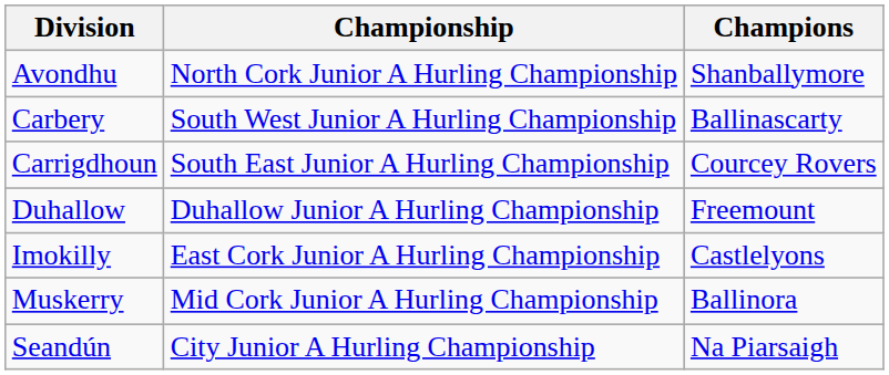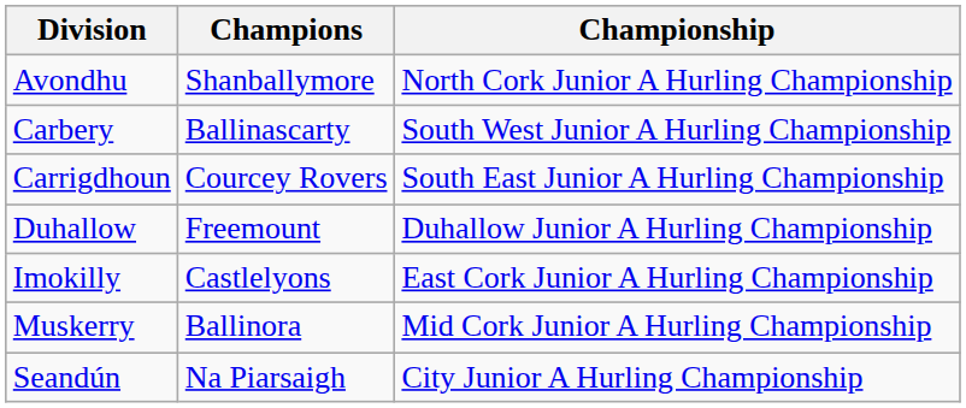columns swapped: Championship <-> Champions
